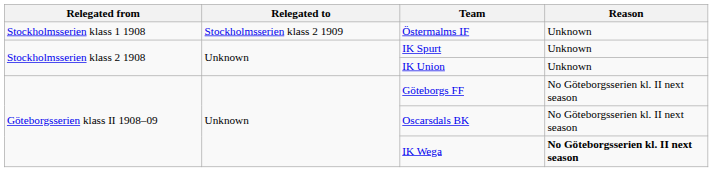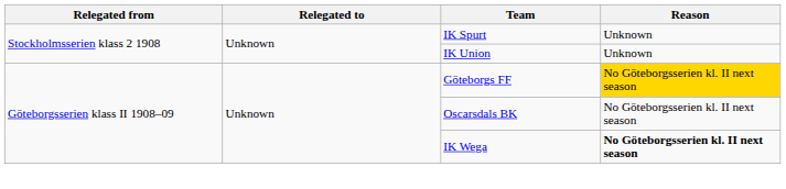- row: Stockholmsserien klass 1 1908 | Stockholmsserien klass 2 1909 | Östermalms IF | Unknown
Göteborgs FF | Reason: no background -> gold background
